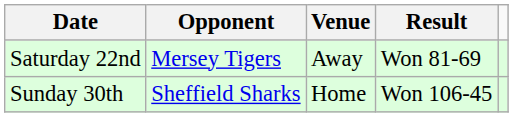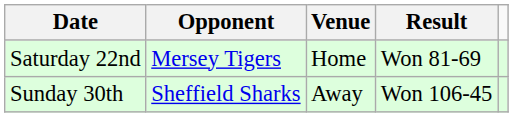Saturday 22nd | Venue: Away -> Home
Sunday 30th | Venue: Home -> Away
